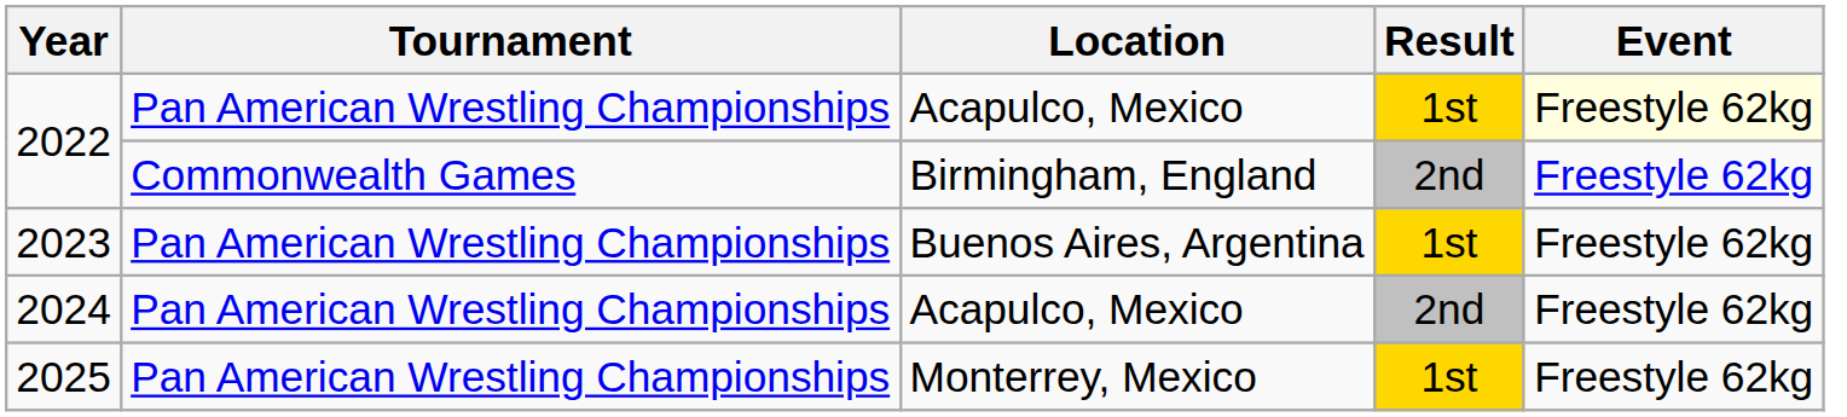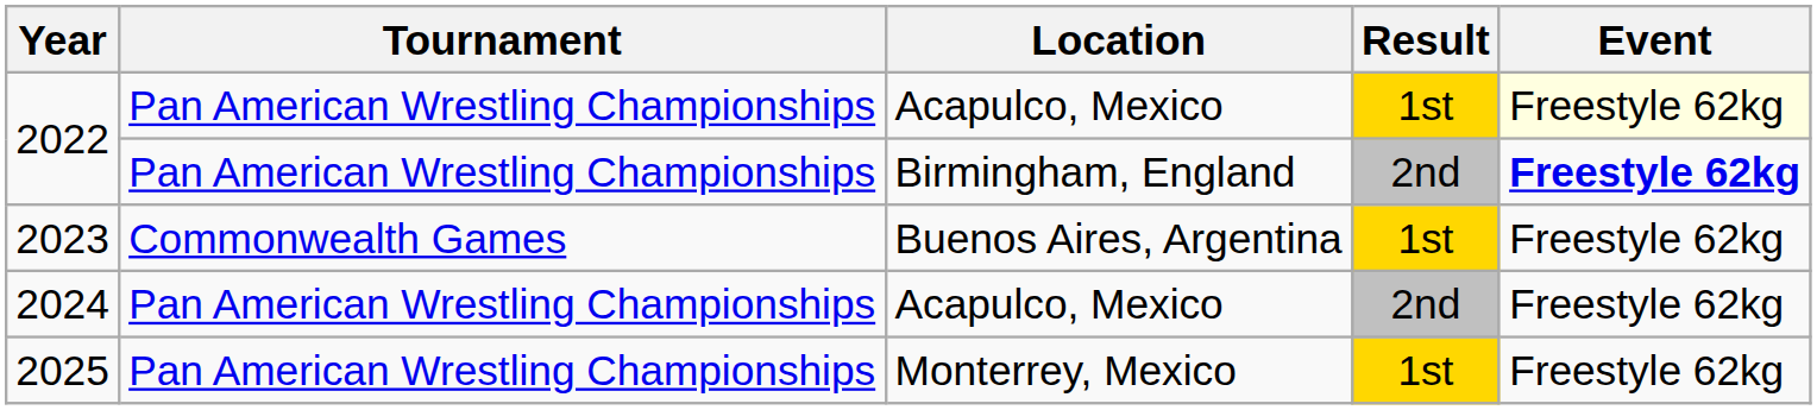2022 / Birmingham, England | Tournament: Commonwealth Games -> Pan American Wrestling Championships
2022 / Birmingham, England | Event: normal -> bold
2023 | Tournament: Pan American Wrestling Championships -> Commonwealth Games
